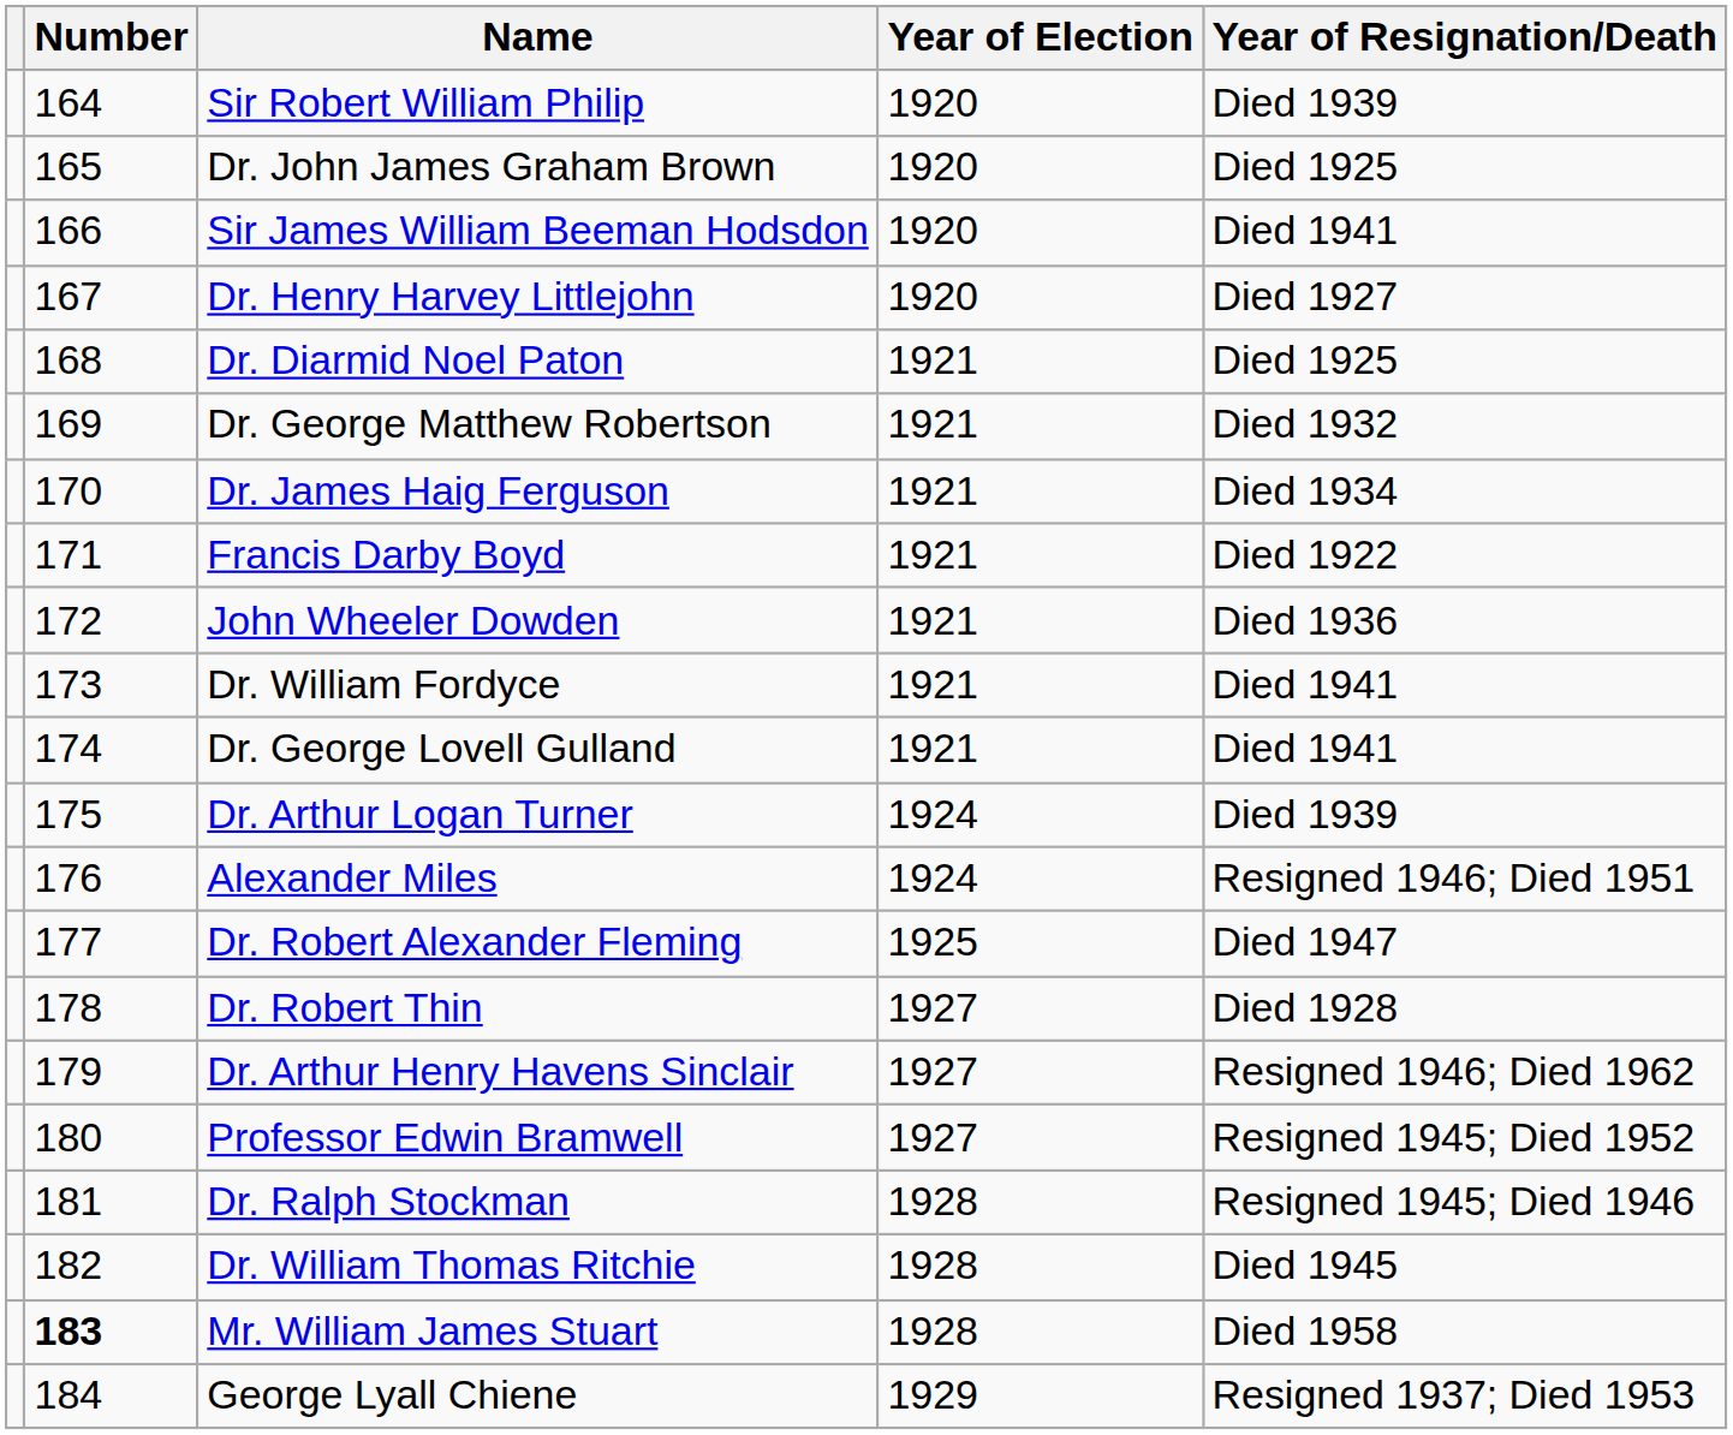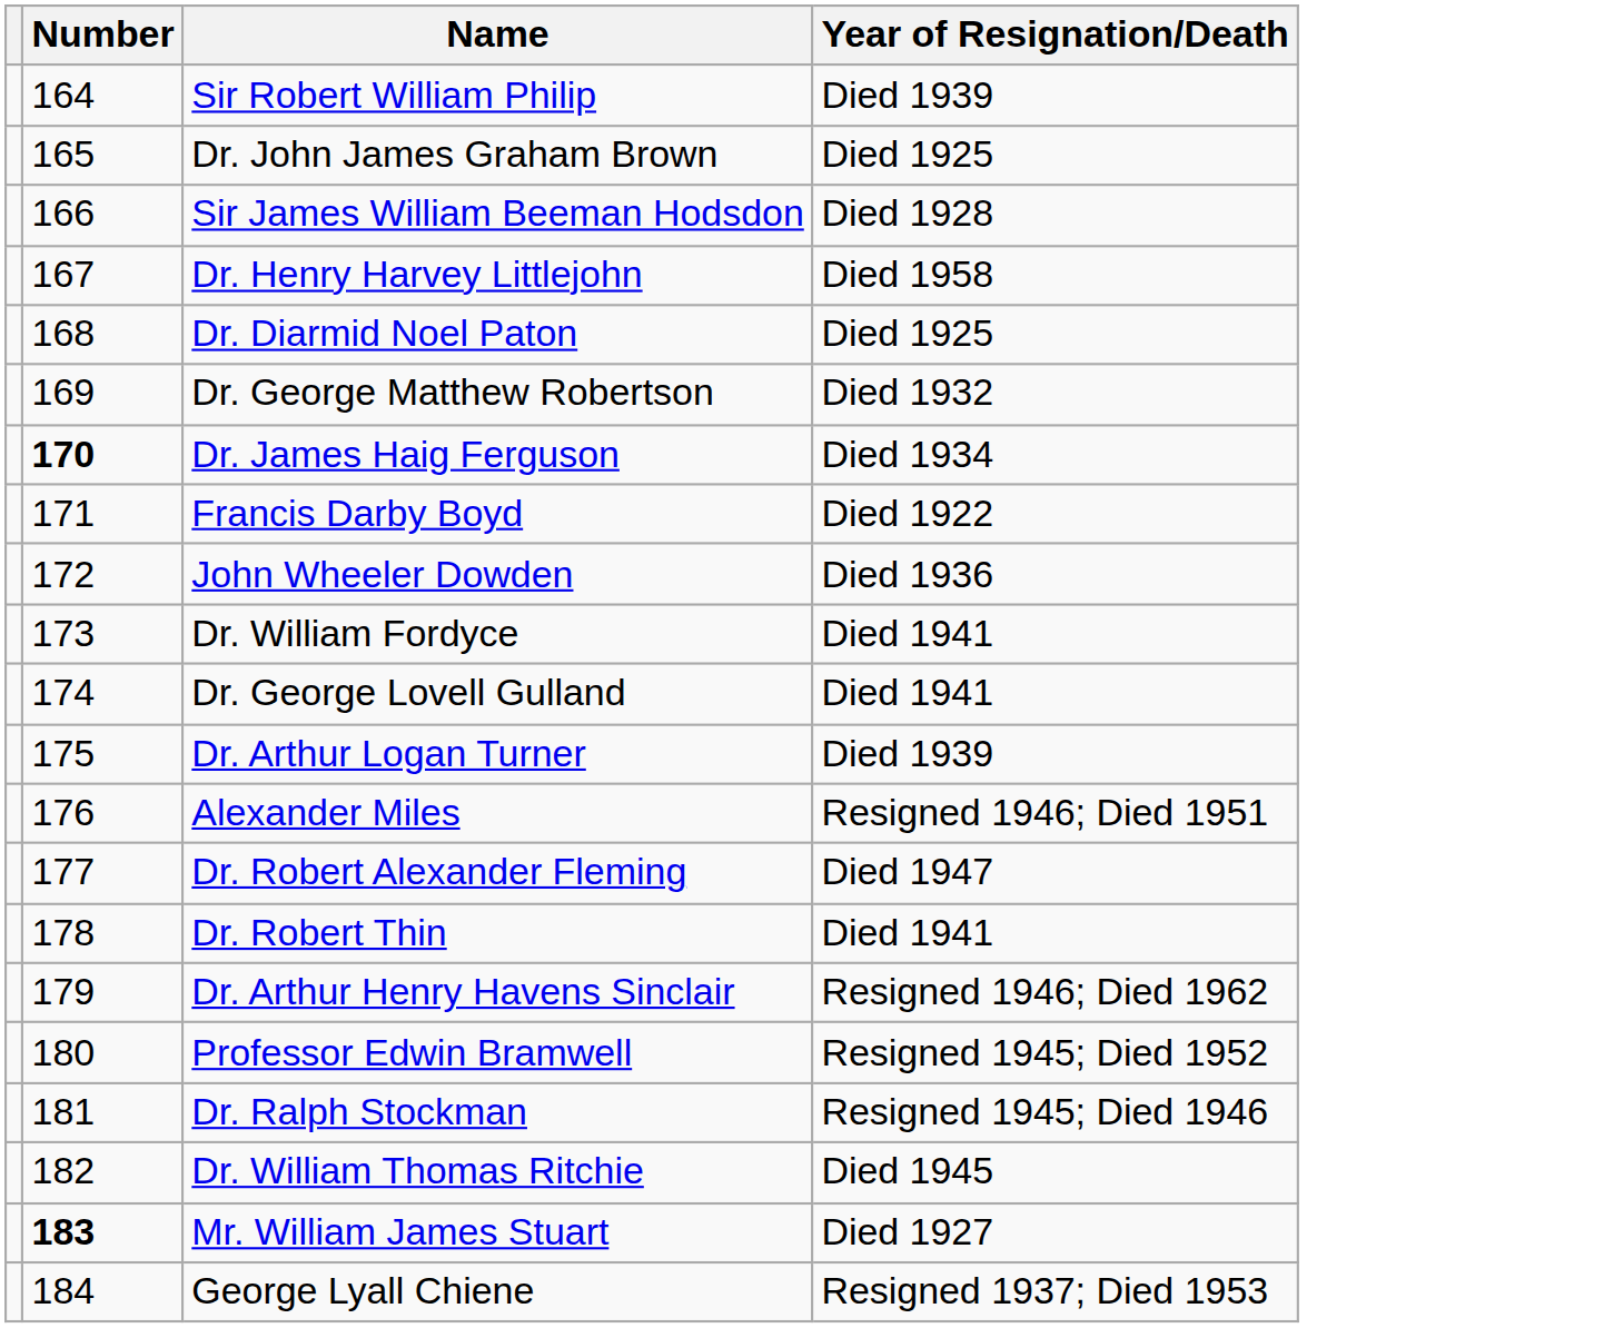- column: Year of Election | 1920 | 1920 | 1920 | 1920 | 1921 | 1921 | 1921 | 1921 | 1921 | 1921 | 1921 | 1924 | 1924 | 1925 | 1927 | 1927 | 1927 | 1928 | 1928 | 1928 | 1929
Sir James William Beeman Hodsdon | Year of Resignation/Death: Died 1941 -> Died 1928
Dr. Henry Harvey Littlejohn | Year of Resignation/Death: Died 1927 -> Died 1958
Dr. James Haig Ferguson | Number: normal -> bold
Dr. Robert Thin | Year of Resignation/Death: Died 1928 -> Died 1941
Mr. William James Stuart | Year of Resignation/Death: Died 1958 -> Died 1927
